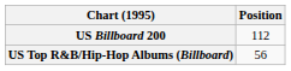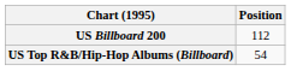US Top R&B/Hip-Hop Albums (Billboard) | Position: 56 -> 54
